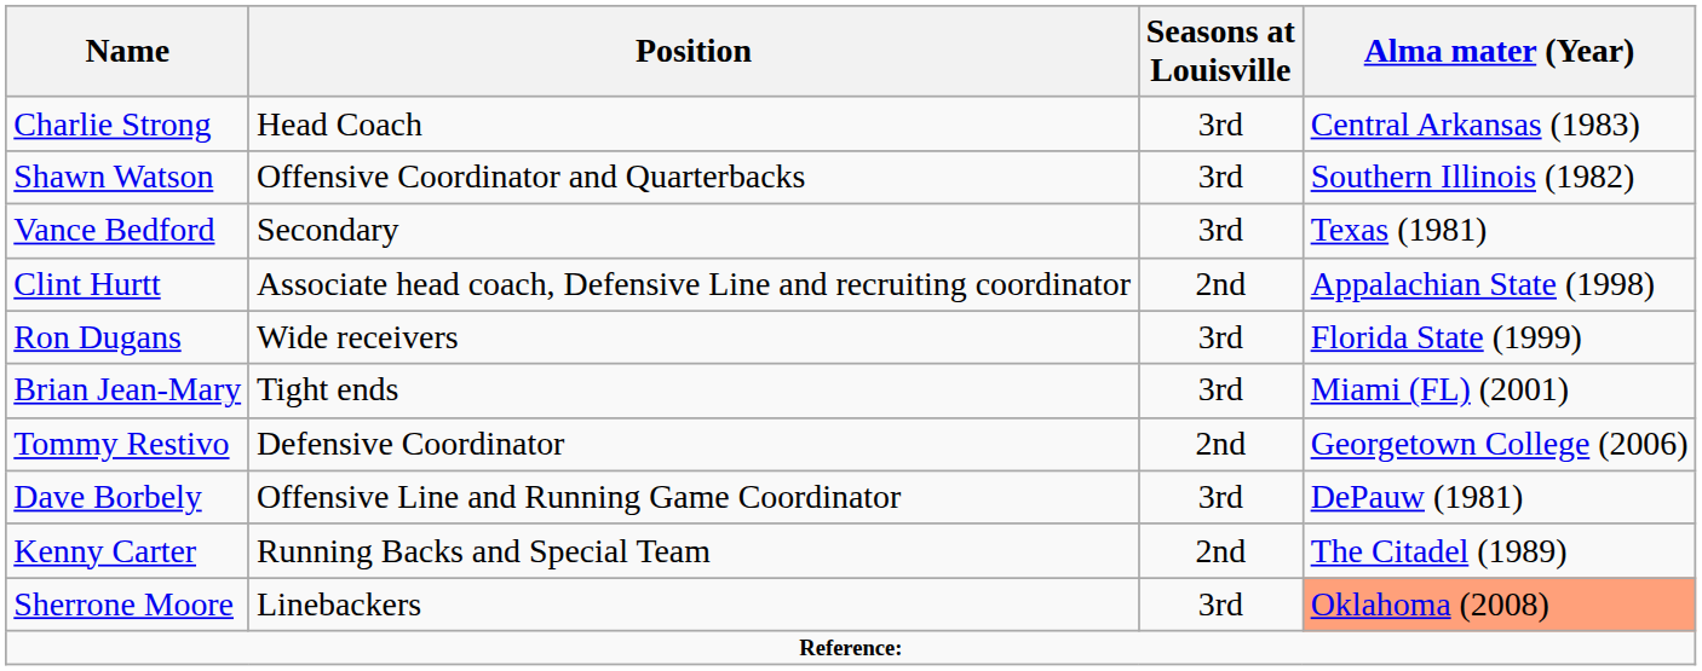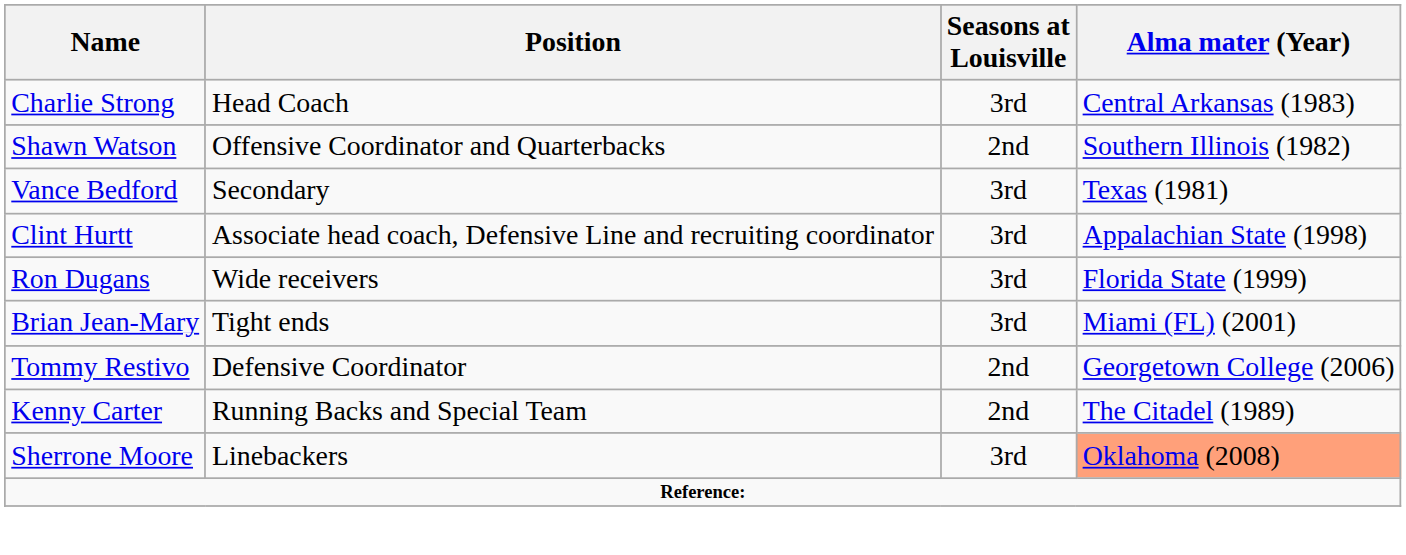Shawn Watson | Seasons at Louisville: 3rd -> 2nd
Clint Hurtt | Seasons at Louisville: 2nd -> 3rd
- row: Dave Borbely | Offensive Line and Running Game Coordinator | 3rd | DePauw (1981)
